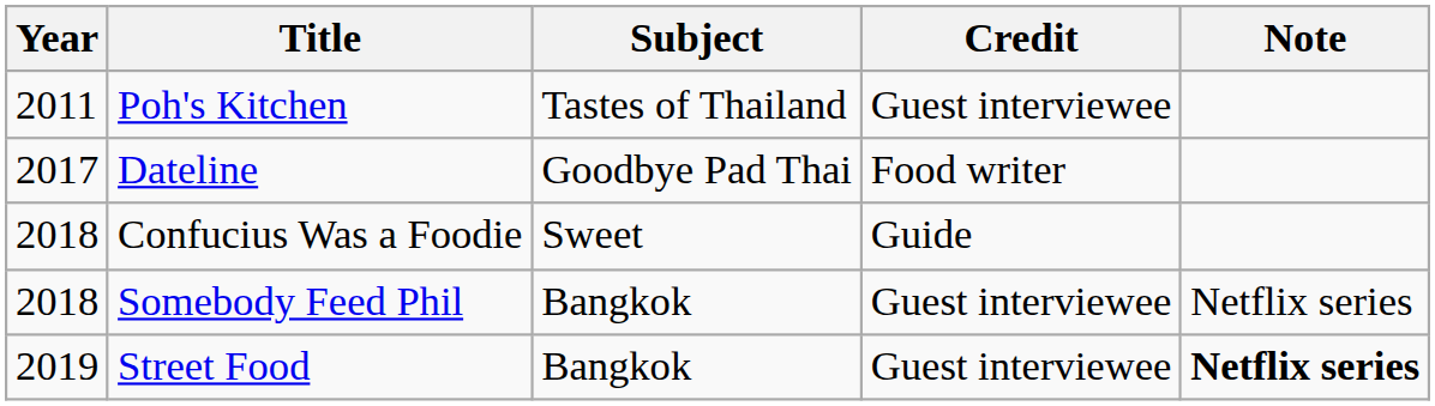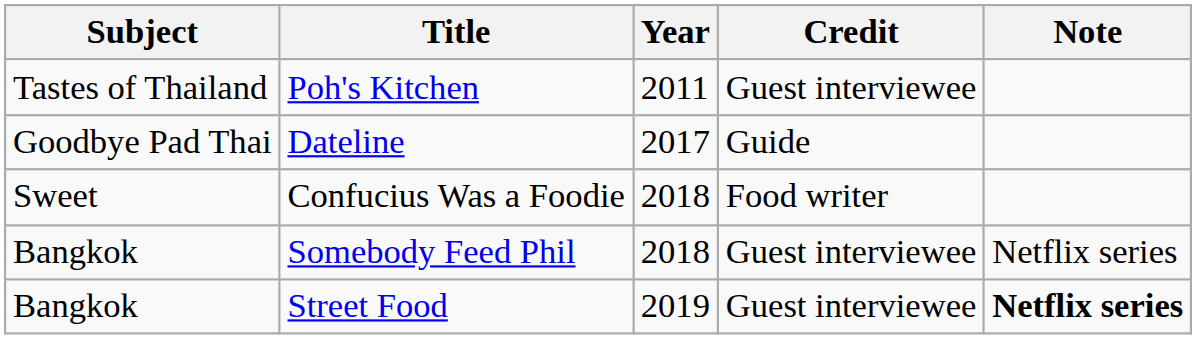columns swapped: Year <-> Subject
Dateline | Credit: Food writer -> Guide
Confucius Was a Foodie | Credit: Guide -> Food writer
